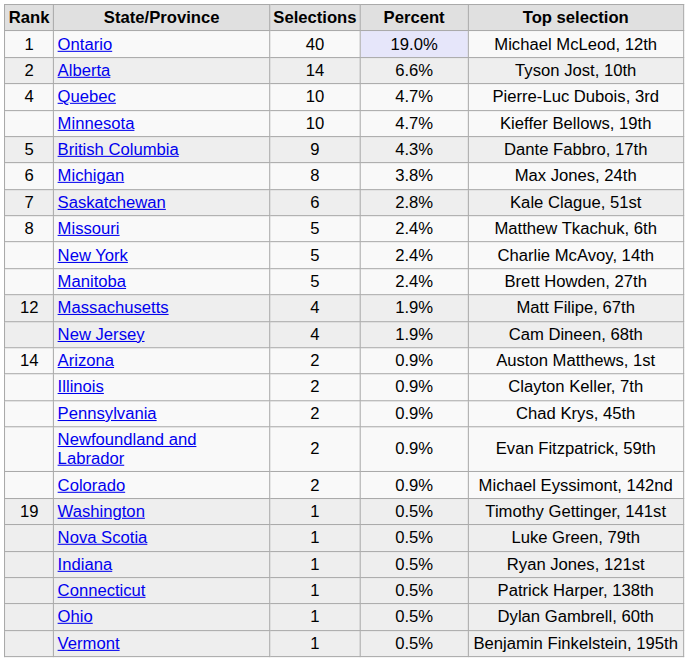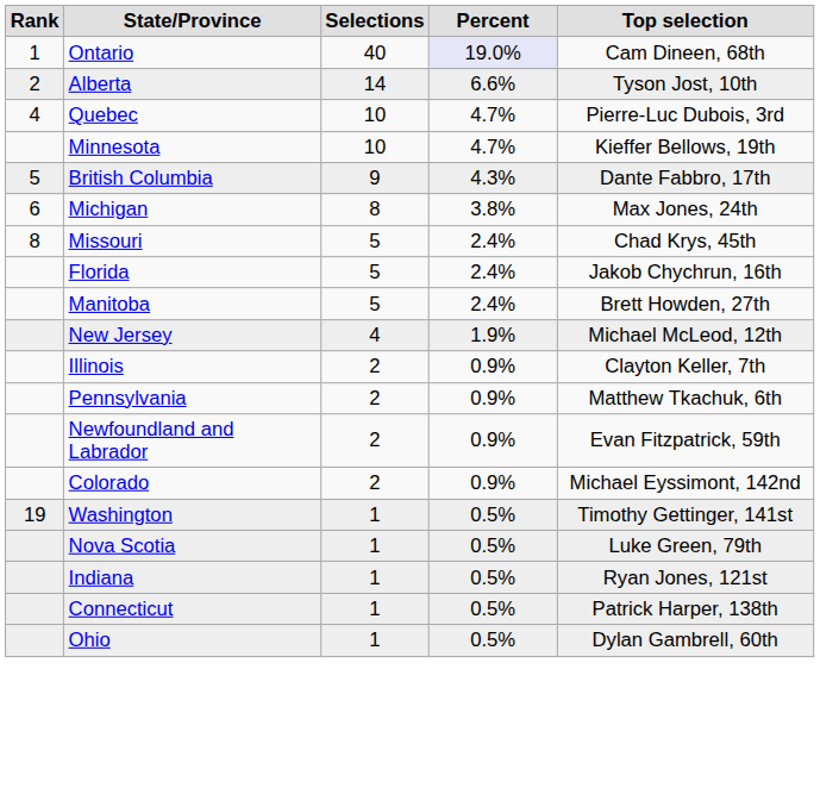Ontario | Top selection: Michael McLeod, 12th -> Cam Dineen, 68th
- row: 7 | Saskatchewan | 6 | 2.8% | Kale Clague, 51st
Missouri | Top selection: Matthew Tkachuk, 6th -> Chad Krys, 45th
- row: New York | 5 | 2.4% | Charlie McAvoy, 14th
+ row: Florida | 5 | 2.4% | Jakob Chychrun, 16th
- row: 12 | Massachusetts | 4 | 1.9% | Matt Filipe, 67th
New Jersey | Top selection: Cam Dineen, 68th -> Michael McLeod, 12th
- row: 14 | Arizona | 2 | 0.9% | Auston Matthews, 1st
Pennsylvania | Top selection: Chad Krys, 45th -> Matthew Tkachuk, 6th
- row: Vermont | 1 | 0.5% | Benjamin Finkelstein, 195th
